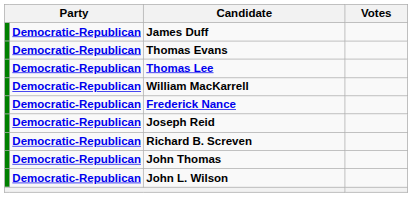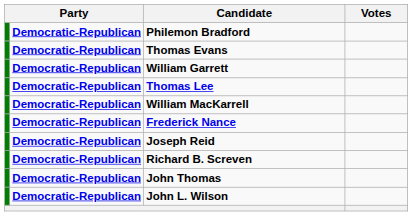+ row: Democratic-Republican | Philemon Bradford
- row: Democratic-Republican | James Duff
+ row: Democratic-Republican | William Garrett
